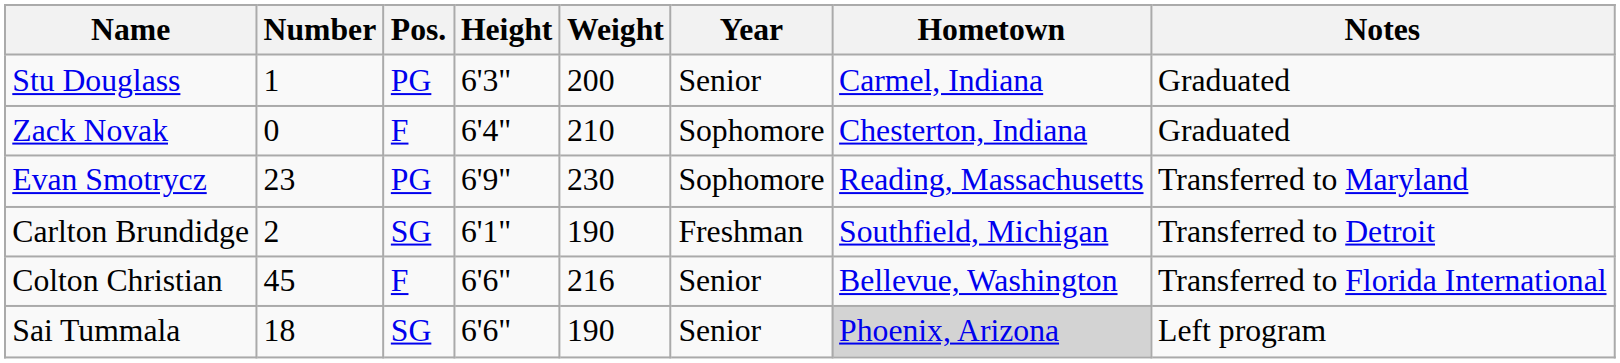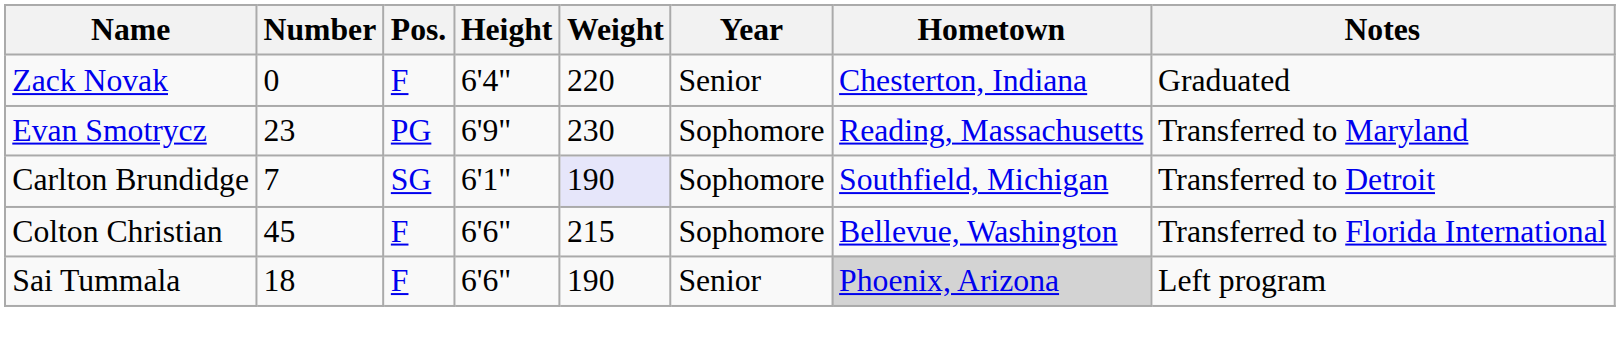- row: Stu Douglass | 1 | PG | 6'3" | 200 | Senior | Carmel, Indiana | Graduated
Zack Novak | Weight: 210 -> 220
Zack Novak | Year: Sophomore -> Senior
Carlton Brundidge | Number: 2 -> 7
Carlton Brundidge | Weight: no background -> lavender background
Carlton Brundidge | Year: Freshman -> Sophomore
Colton Christian | Weight: 216 -> 215
Colton Christian | Year: Senior -> Sophomore
Sai Tummala | Pos.: SG -> F
